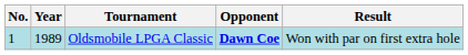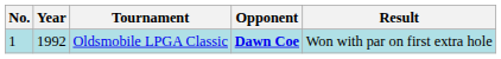Oldsmobile LPGA Classic | Year: 1989 -> 1992
